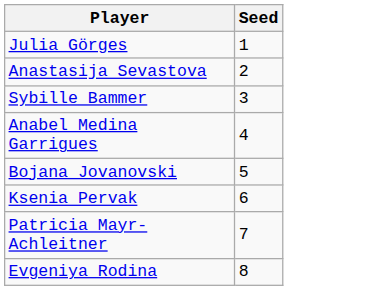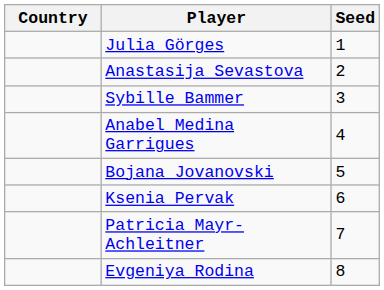+ column: Country
